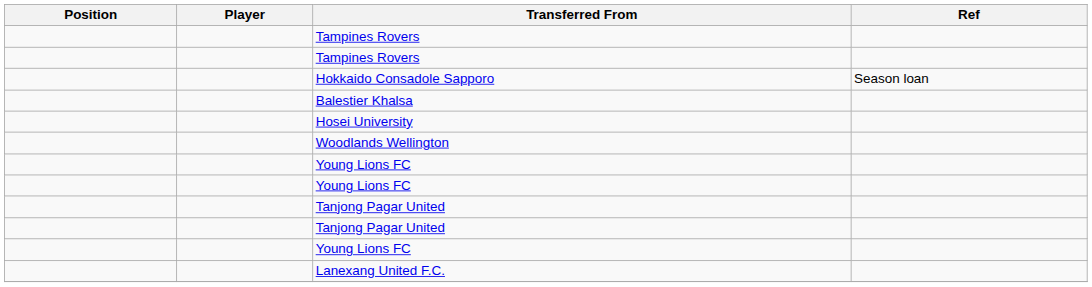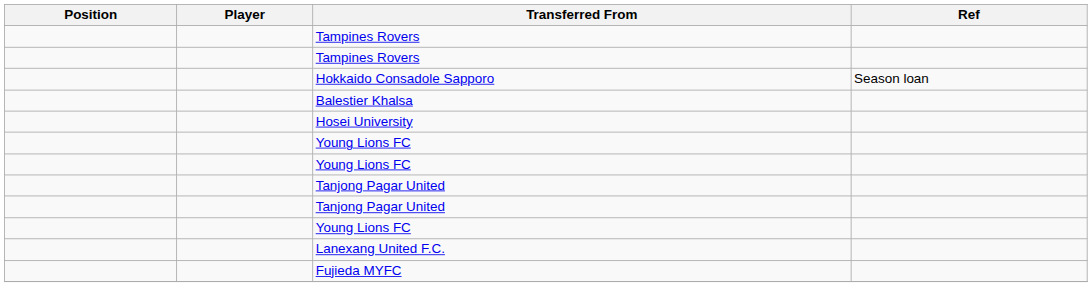- row: Woodlands Wellington
+ row: Fujieda MYFC
